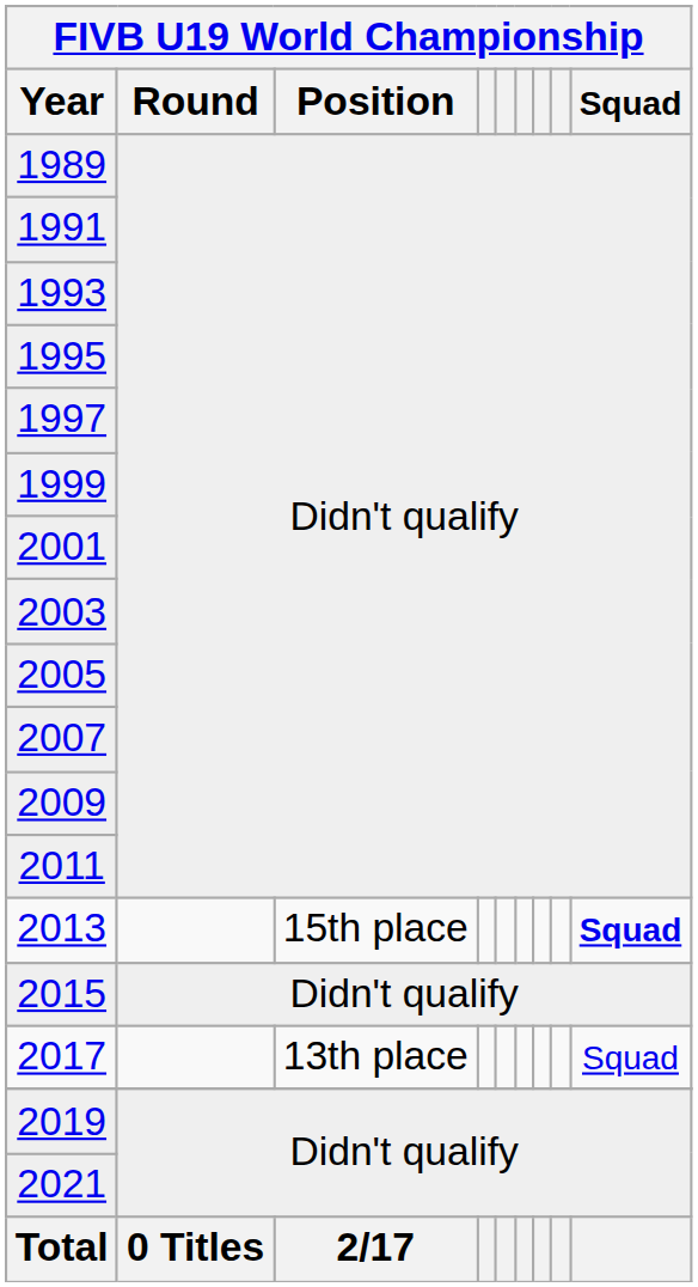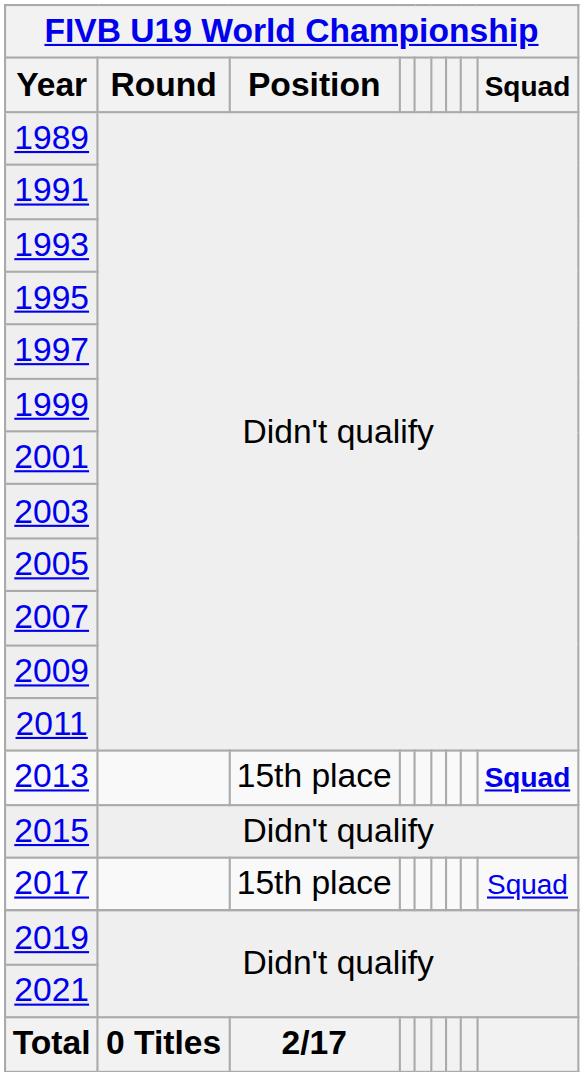2017 | Position: 13th place -> 15th place
